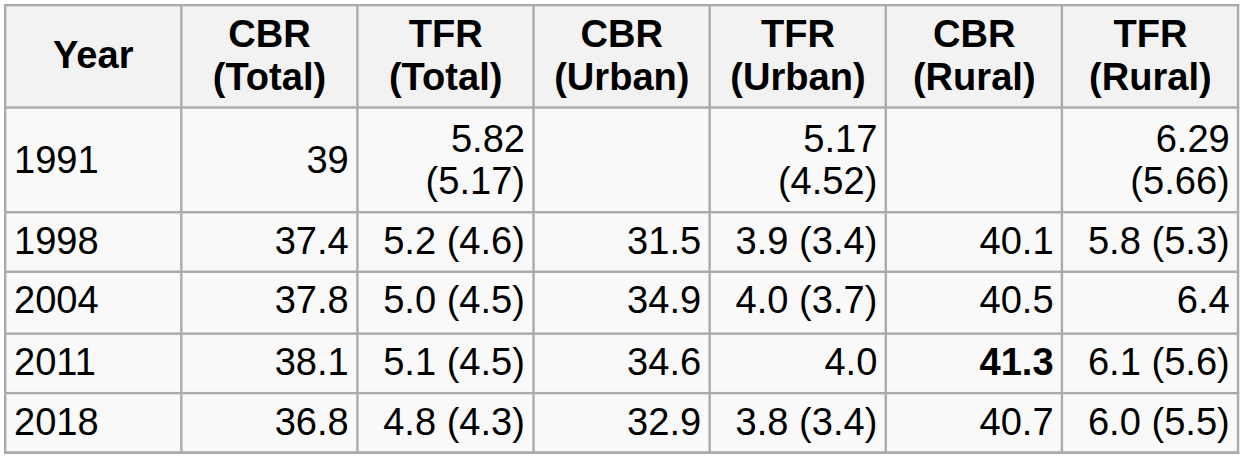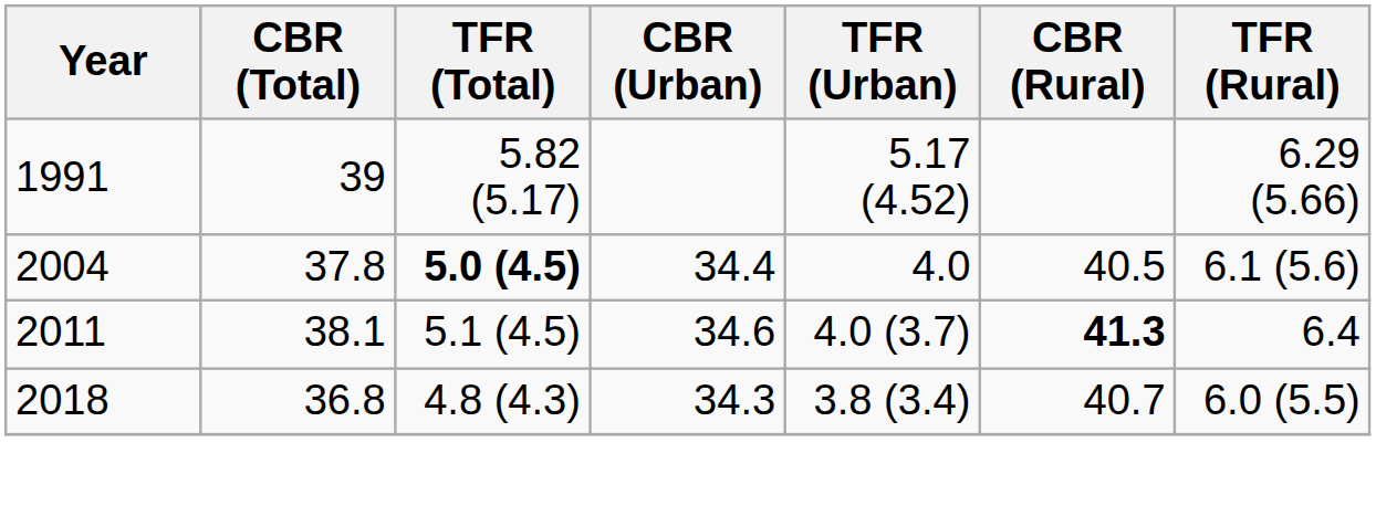- row: 1998 | 37.4 | 5.2 (4.6) | 31.5 | 3.9 (3.4) | 40.1 | 5.8 (5.3)
2004 | TFR (Total): normal -> bold
2004 | CBR (Urban): 34.9 -> 34.4
2004 | TFR (Urban): 4.0 (3.7) -> 4.0
2004 | TFR (Rural): 6.4 -> 6.1 (5.6)
2011 | TFR (Urban): 4.0 -> 4.0 (3.7)
2011 | TFR (Rural): 6.1 (5.6) -> 6.4
2018 | CBR (Urban): 32.9 -> 34.3
